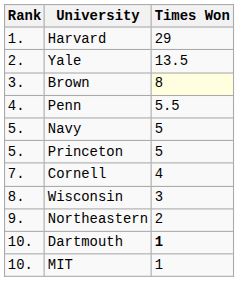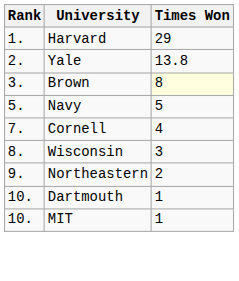Yale | Times Won: 13.5 -> 13.8
- row: 4. | Penn | 5.5
- row: 5. | Princeton | 5
Dartmouth | Times Won: bold -> normal
